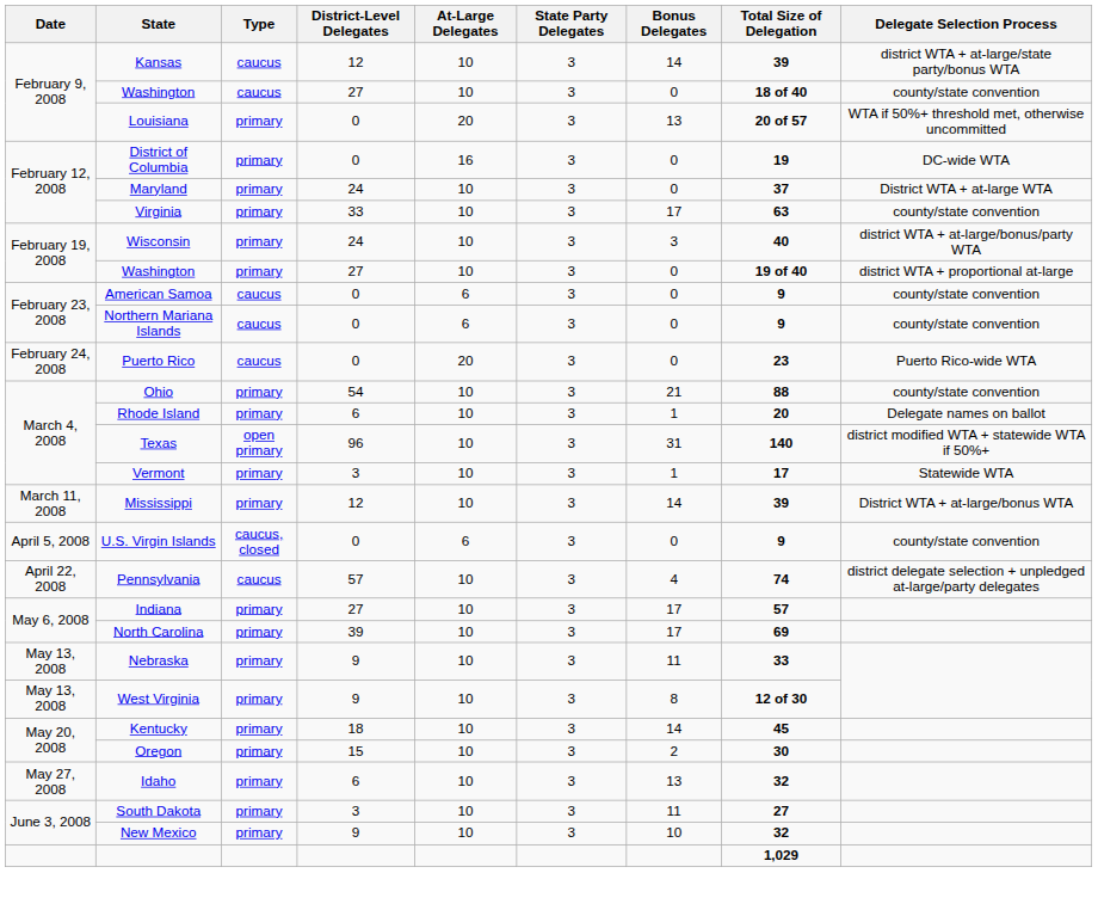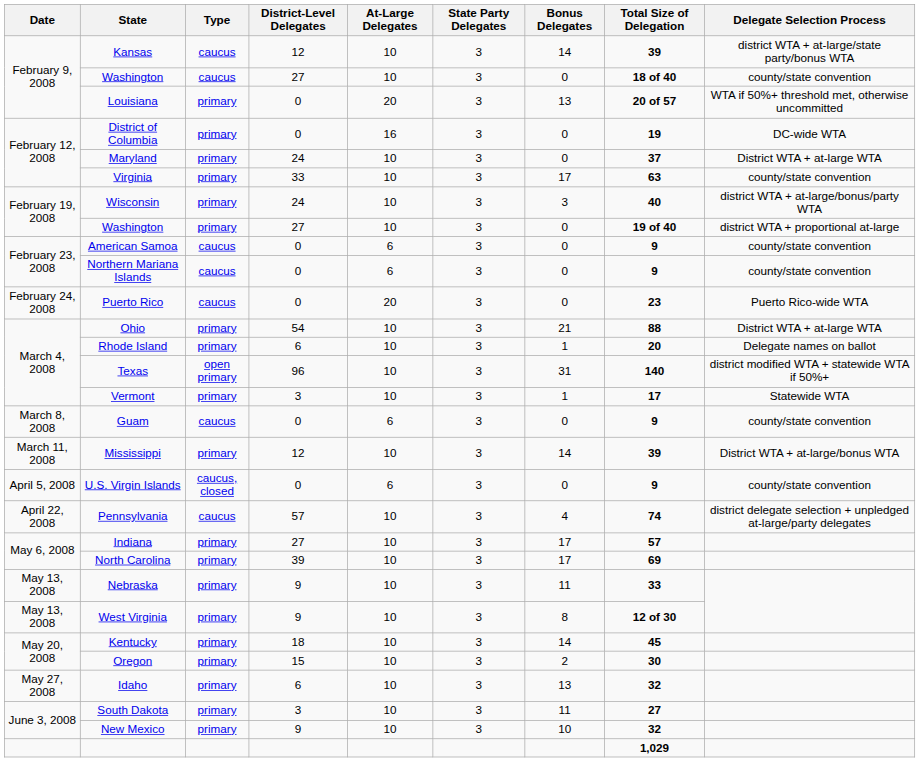Ohio | Delegate Selection Process: county/state convention -> District WTA + at-large WTA
+ row: March 8, 2008 | Guam | caucus | 0 | 6 | 3 | 0 | 9 | county/state convention
